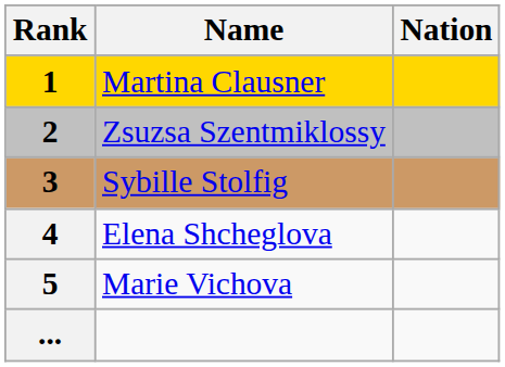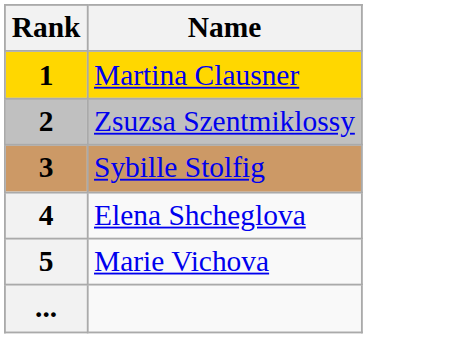- column: Nation
